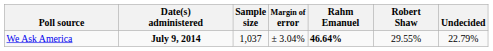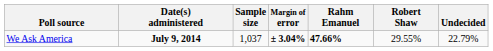We Ask America | Margin of error: normal -> bold
We Ask America | Rahm Emanuel: 46.64% -> 47.66%
